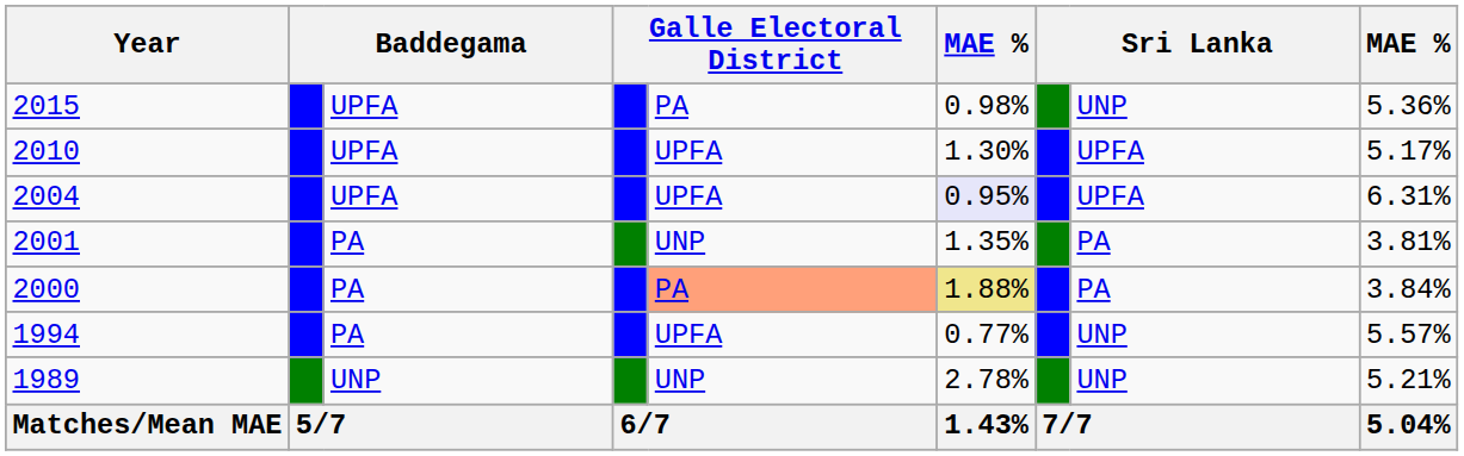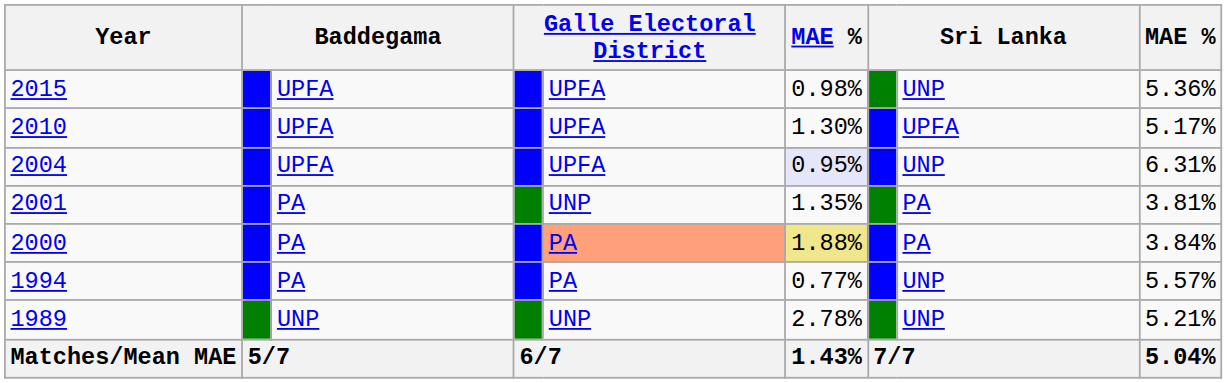2015 | column 5: PA -> UPFA
2004 | column 8: UPFA -> UNP
1994 | column 5: UPFA -> PA
